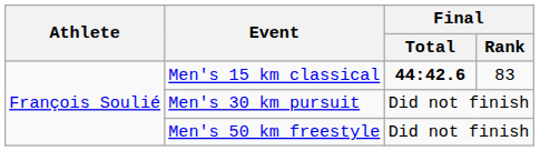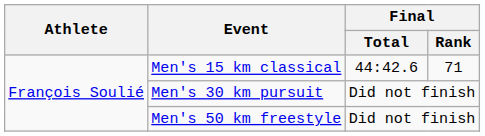Men's 15 km classical | Final / Total: bold -> normal
Men's 15 km classical | Final / Rank: 83 -> 71
